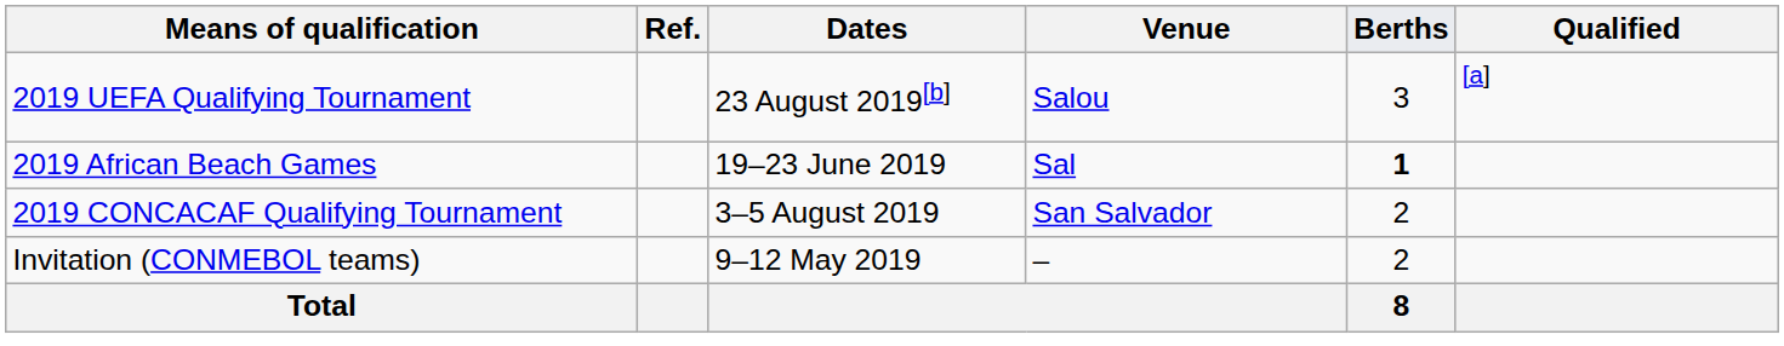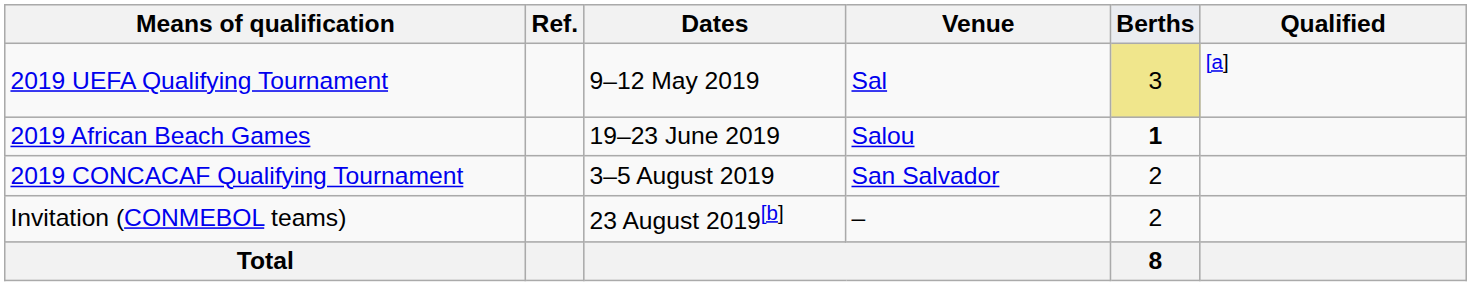2019 UEFA Qualifying Tournament | Dates: 23 August 2019[b] -> 9–12 May 2019
2019 UEFA Qualifying Tournament | Venue: Salou -> Sal
2019 UEFA Qualifying Tournament | Berths: no background -> khaki background
2019 African Beach Games | Venue: Sal -> Salou
Invitation (CONMEBOL teams) | Dates: 9–12 May 2019 -> 23 August 2019[b]
